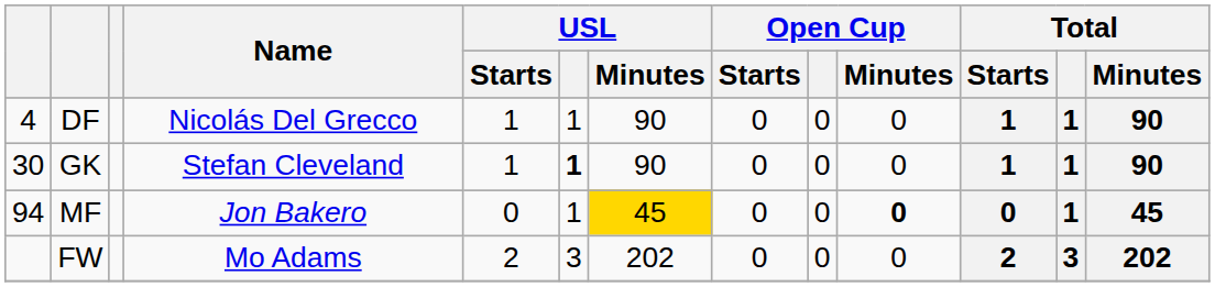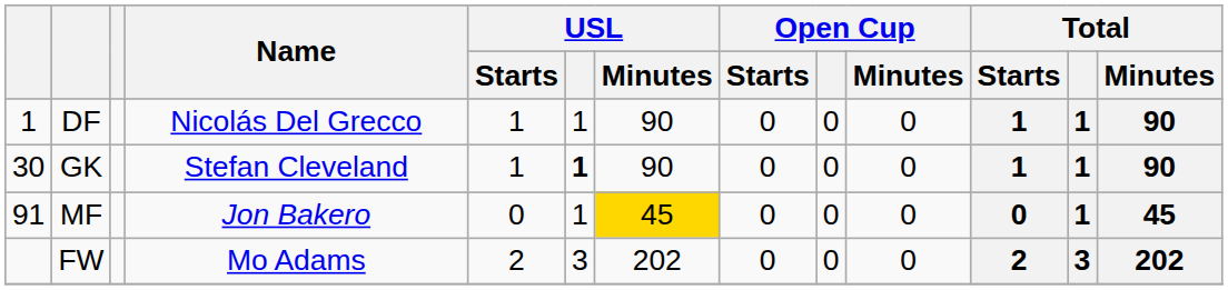DF | column 1: 4 -> 1
MF | column 1: 94 -> 91
MF | Open Cup / Minutes: bold -> normal
